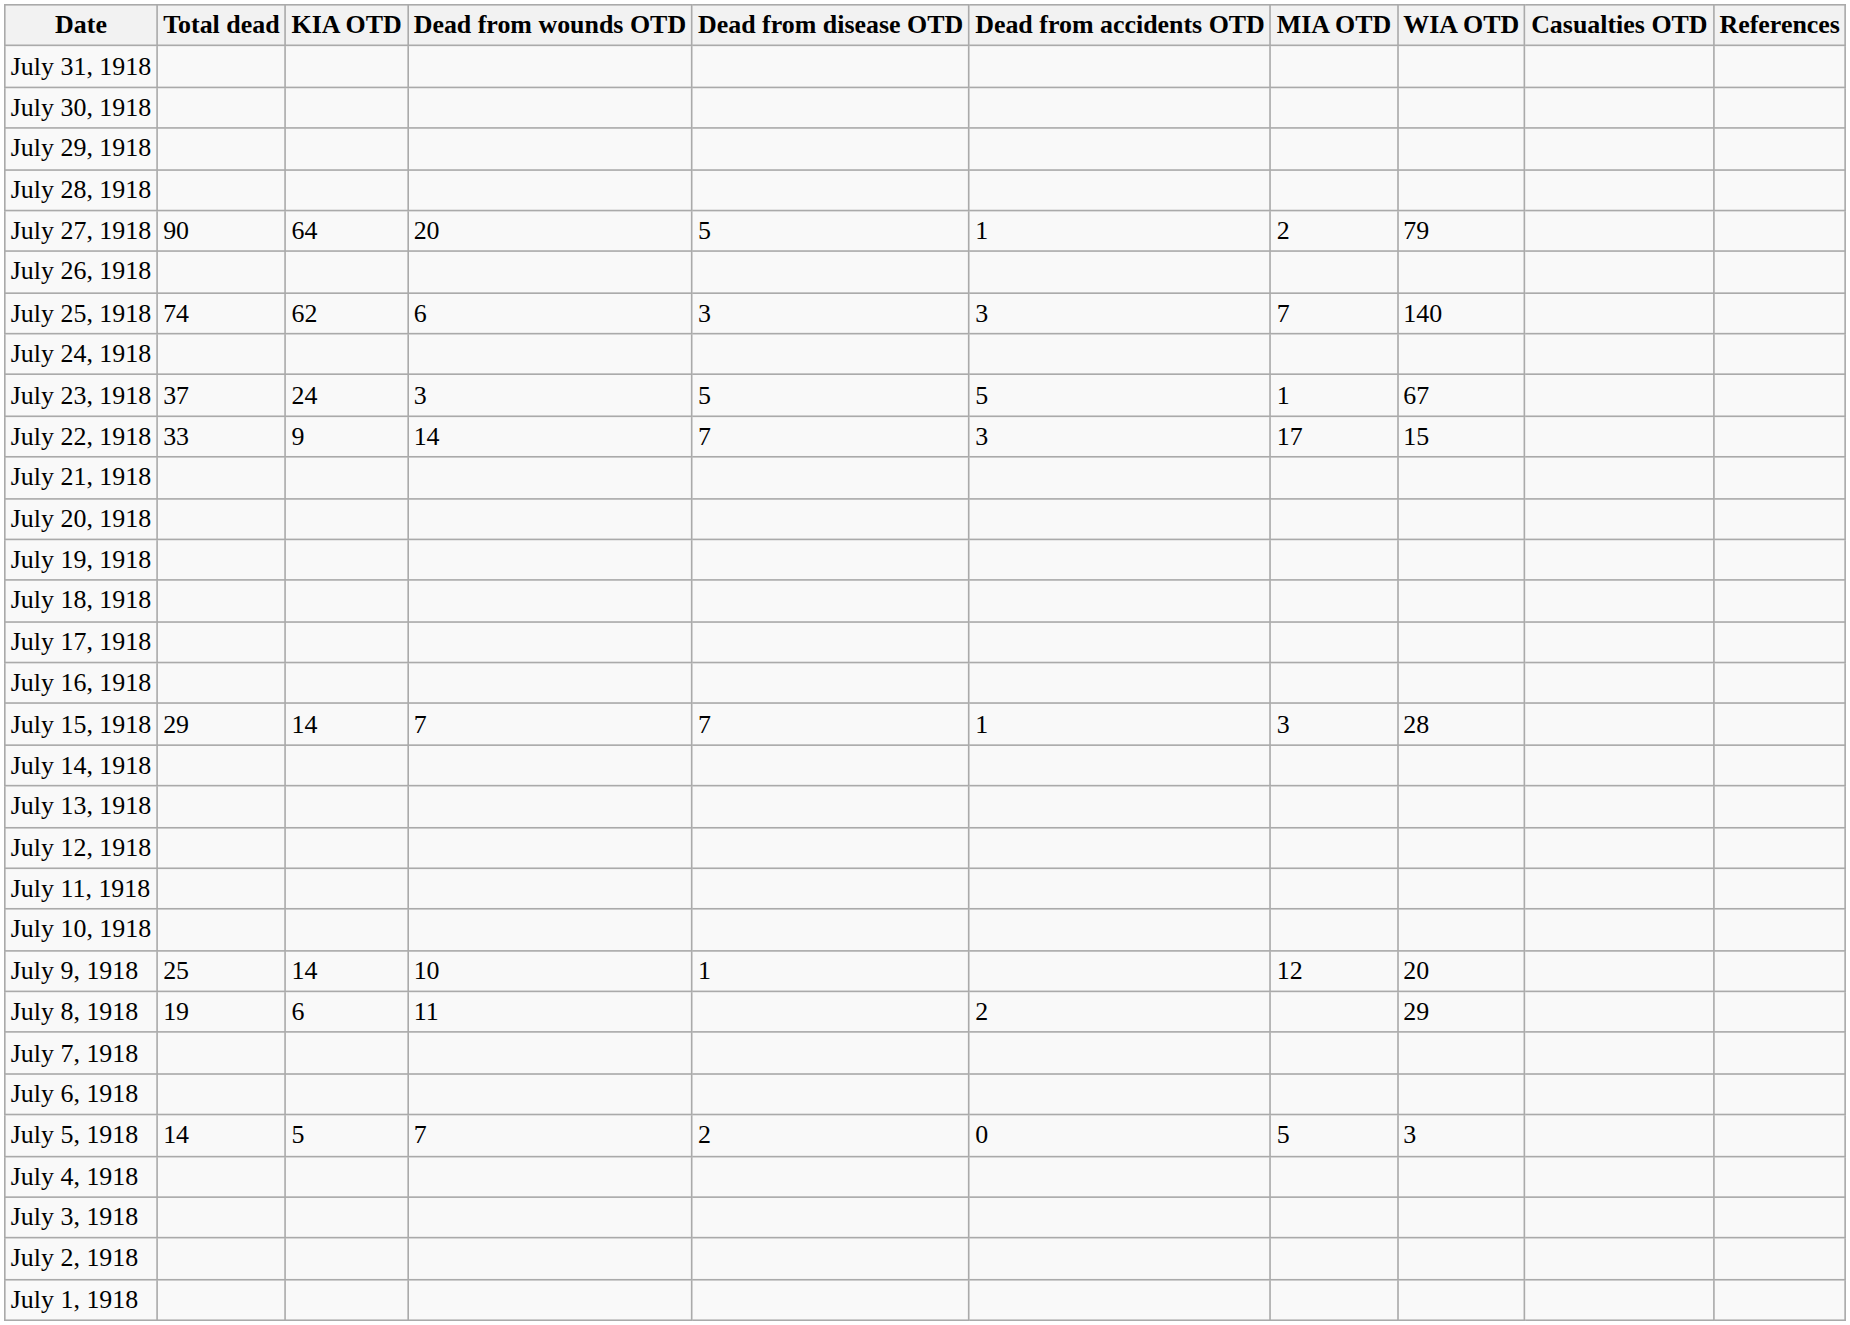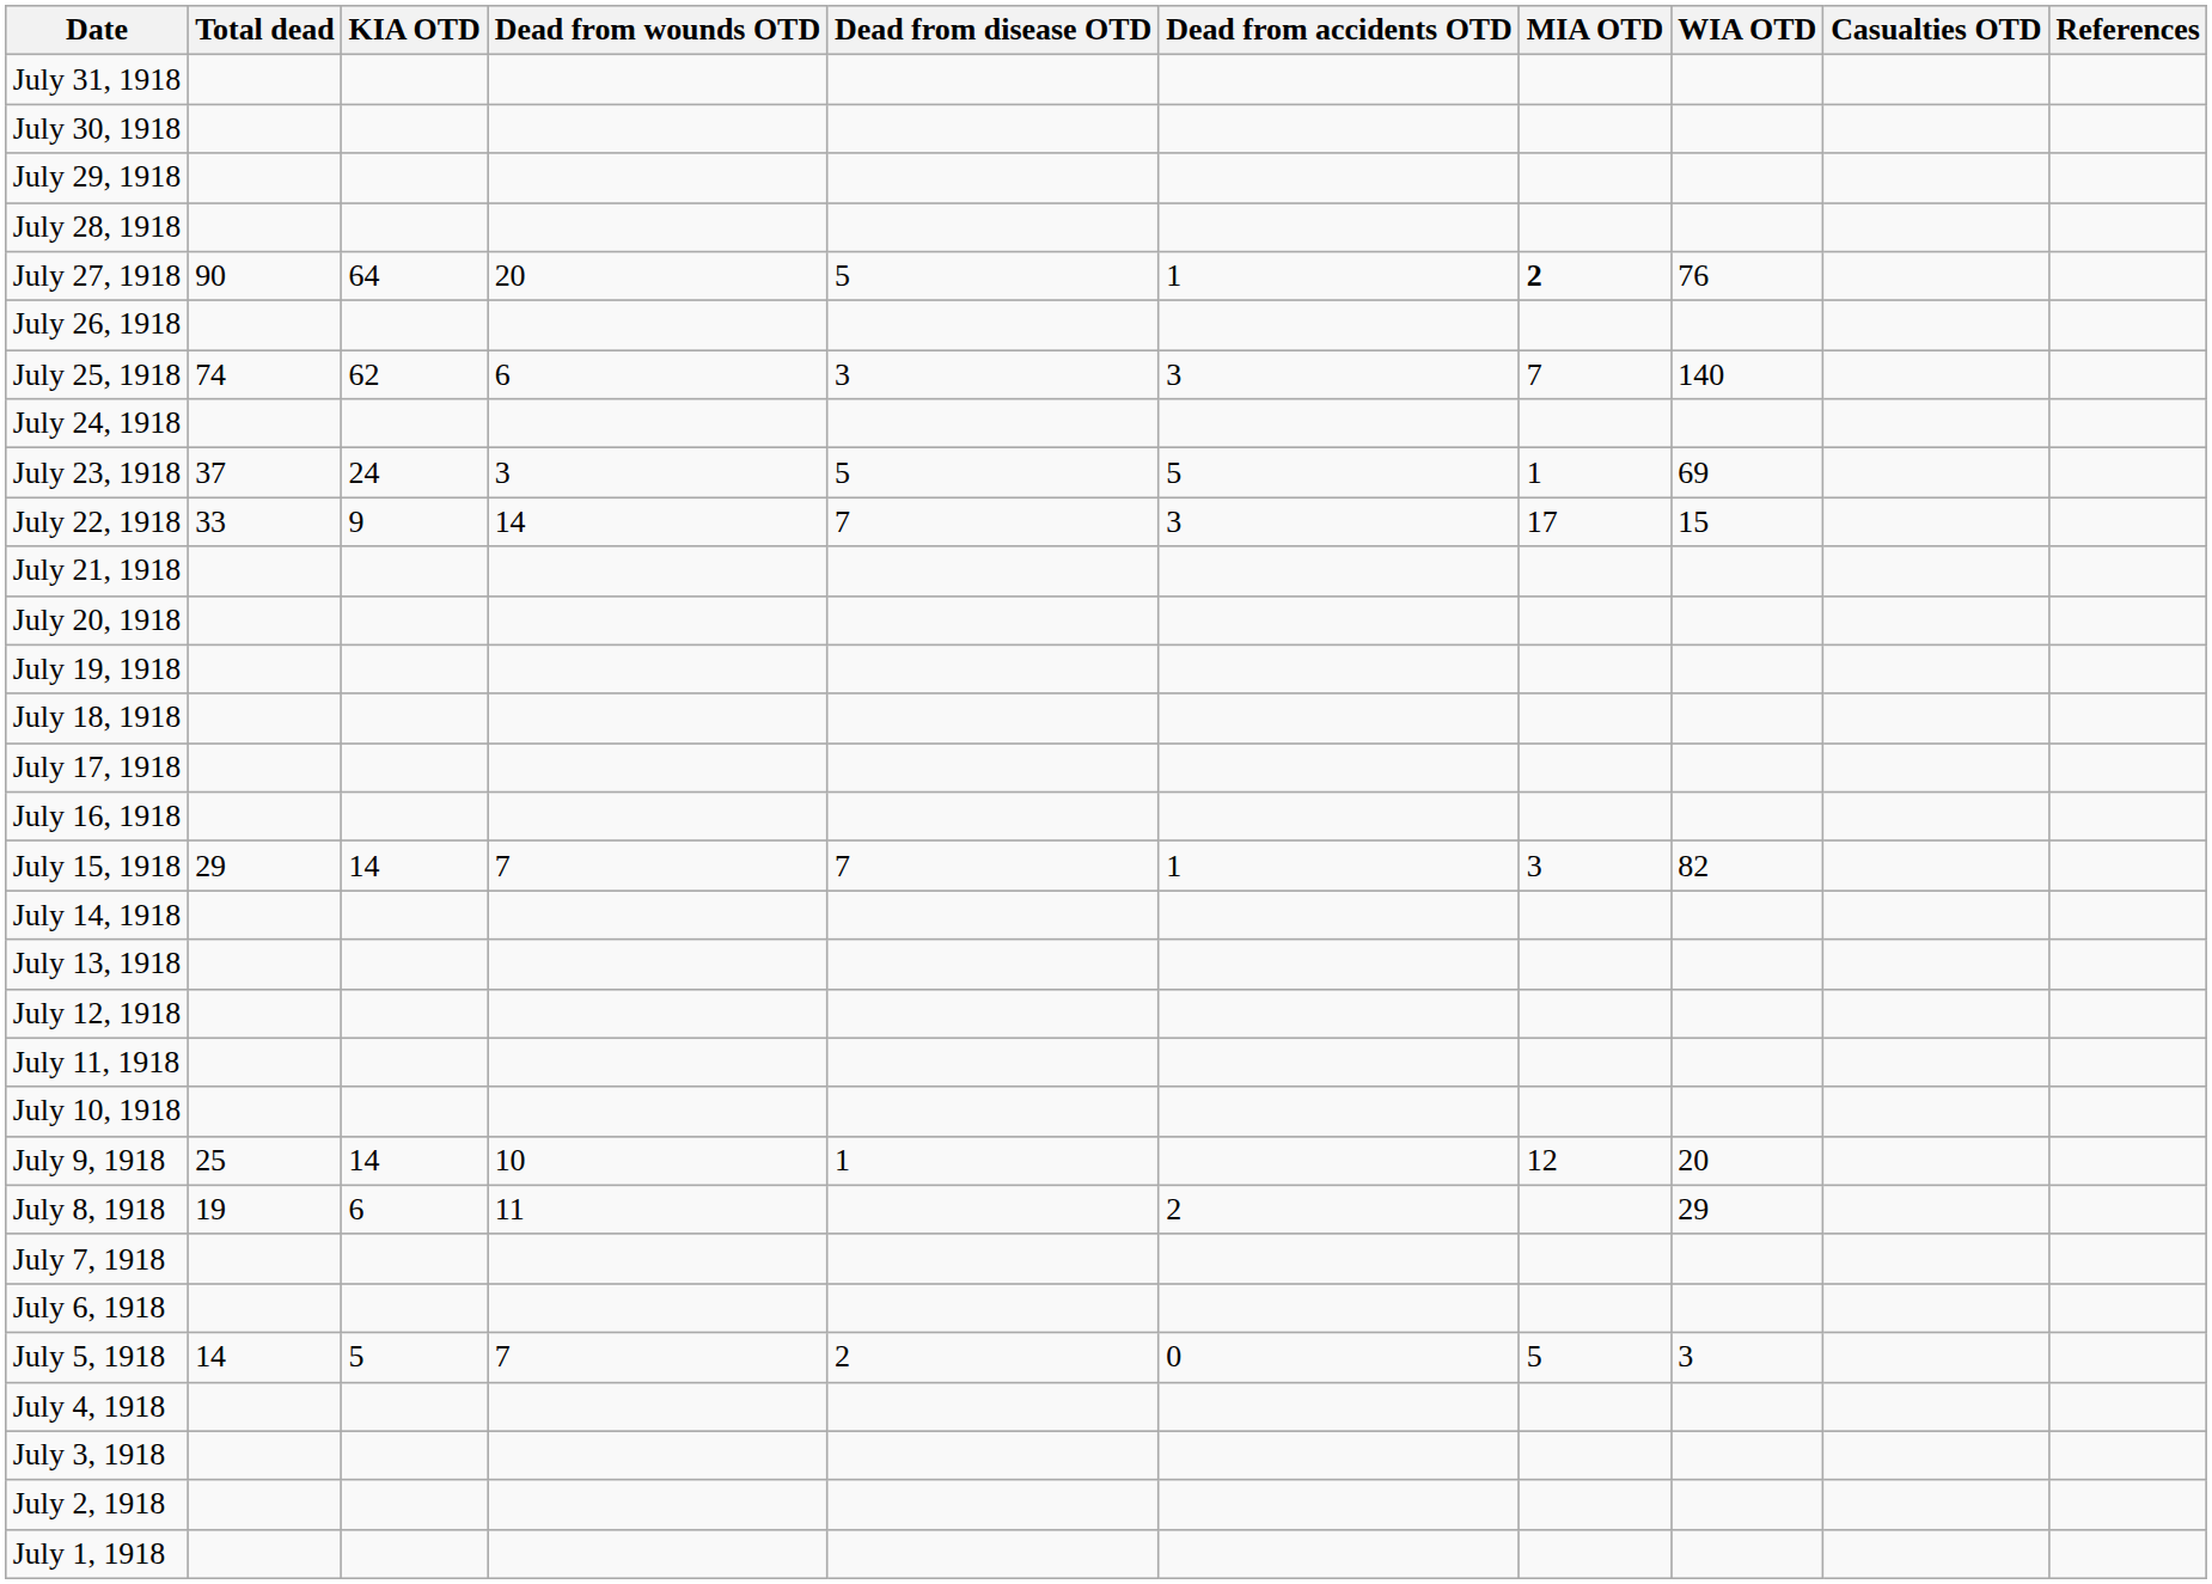July 27, 1918 | MIA OTD: normal -> bold
July 27, 1918 | WIA OTD: 79 -> 76
July 23, 1918 | WIA OTD: 67 -> 69
July 15, 1918 | WIA OTD: 28 -> 82
